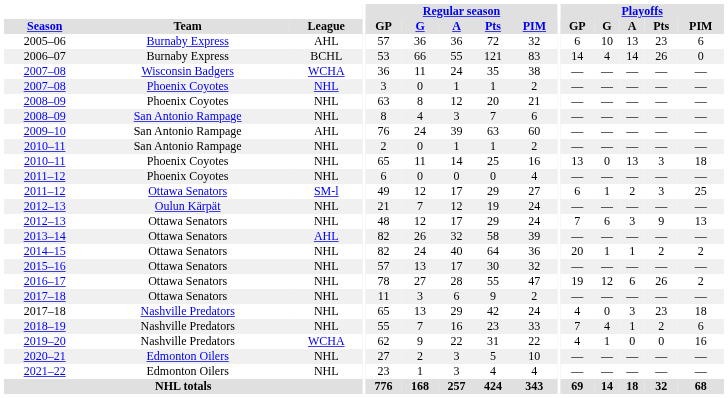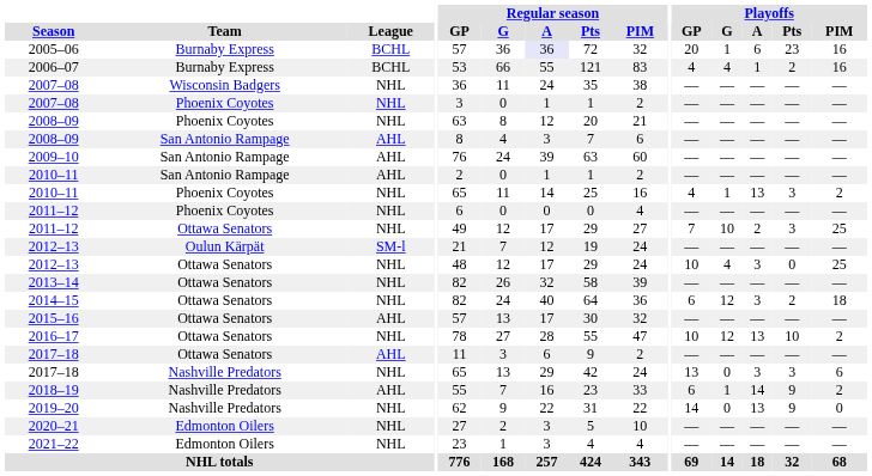2005–06 | League: AHL -> BCHL
2005–06 | Regular season / A: no background -> lavender background
2005–06 | Playoffs / GP: 6 -> 20
2005–06 | Playoffs / G: 10 -> 1
2005–06 | Playoffs / A: 13 -> 6
2005–06 | Playoffs / PIM: 6 -> 16
2006–07 | Playoffs / GP: 14 -> 4
2006–07 | Playoffs / A: 14 -> 1
2006–07 | Playoffs / Pts: 26 -> 2
2006–07 | Playoffs / PIM: 0 -> 16
2007–08 / Wisconsin Badgers | League: WCHA -> NHL
2008–09 / San Antonio Rampage | League: NHL -> AHL
2010–11 / San Antonio Rampage | League: NHL -> AHL
2010–11 / Phoenix Coyotes | Playoffs / GP: 13 -> 4
2010–11 / Phoenix Coyotes | Playoffs / G: 0 -> 1
2010–11 / Phoenix Coyotes | Playoffs / PIM: 18 -> 2
2011–12 / Ottawa Senators | League: SM-l -> NHL
2011–12 / Ottawa Senators | Playoffs / GP: 6 -> 7
2011–12 / Ottawa Senators | Playoffs / G: 1 -> 10
2012–13 / Oulun Kärpät | League: NHL -> SM-l
2012–13 / Ottawa Senators | Playoffs / GP: 7 -> 10
2012–13 / Ottawa Senators | Playoffs / G: 6 -> 4
2012–13 / Ottawa Senators | Playoffs / Pts: 9 -> 0
2012–13 / Ottawa Senators | Playoffs / PIM: 13 -> 25
2013–14 | League: AHL -> NHL
2014–15 | Playoffs / GP: 20 -> 6
2014–15 | Playoffs / G: 1 -> 12
2014–15 | Playoffs / A: 1 -> 3
2014–15 | Playoffs / PIM: 2 -> 18
2015–16 | League: NHL -> AHL
2016–17 | Playoffs / GP: 19 -> 10
2016–17 | Playoffs / A: 6 -> 13
2016–17 | Playoffs / Pts: 26 -> 10
2017–18 / Ottawa Senators | League: NHL -> AHL
2017–18 / Nashville Predators | Playoffs / GP: 4 -> 13
2017–18 / Nashville Predators | Playoffs / Pts: 23 -> 3
2017–18 / Nashville Predators | Playoffs / PIM: 18 -> 6
2018–19 | League: NHL -> AHL
2018–19 | Playoffs / GP: 7 -> 6
2018–19 | Playoffs / G: 4 -> 1
2018–19 | Playoffs / A: 1 -> 14
2018–19 | Playoffs / Pts: 2 -> 9
2018–19 | Playoffs / PIM: 6 -> 2
2019–20 | League: WCHA -> NHL
2019–20 | Playoffs / GP: 4 -> 14
2019–20 | Playoffs / G: 1 -> 0
2019–20 | Playoffs / A: 0 -> 13
2019–20 | Playoffs / Pts: 0 -> 9
2019–20 | Playoffs / PIM: 16 -> 0
